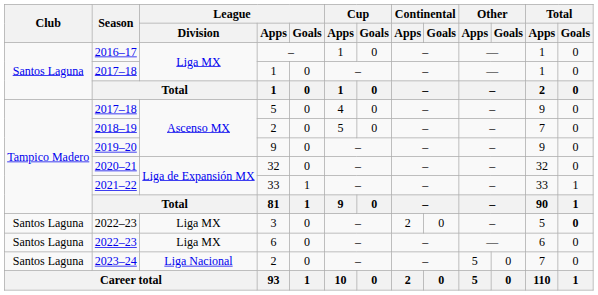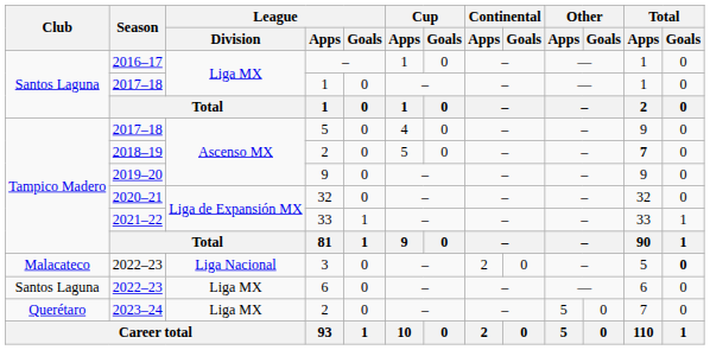2018–19 / 2 | Total / Apps: normal -> bold
3 | Club: Santos Laguna -> Malacateco
3 | League / Division: Liga MX -> Liga Nacional
2023–24 / 2 | Club: Santos Laguna -> Querétaro
2023–24 / 2 | League / Division: Liga Nacional -> Liga MX
